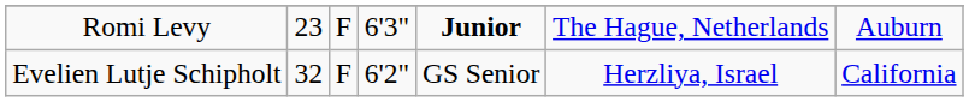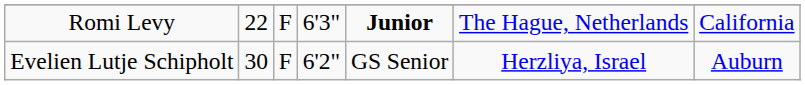Romi Levy | column 2: 23 -> 22
Romi Levy | column 7: Auburn -> California
Evelien Lutje Schipholt | column 2: 32 -> 30
Evelien Lutje Schipholt | column 7: California -> Auburn
